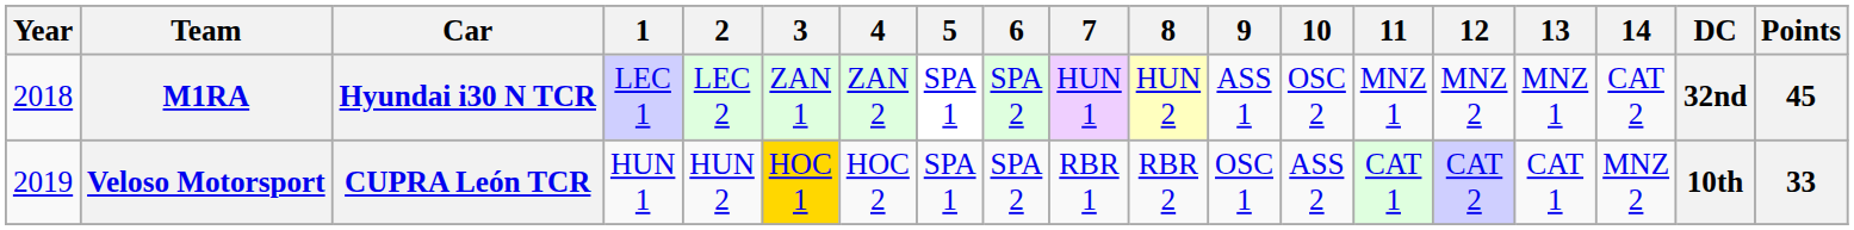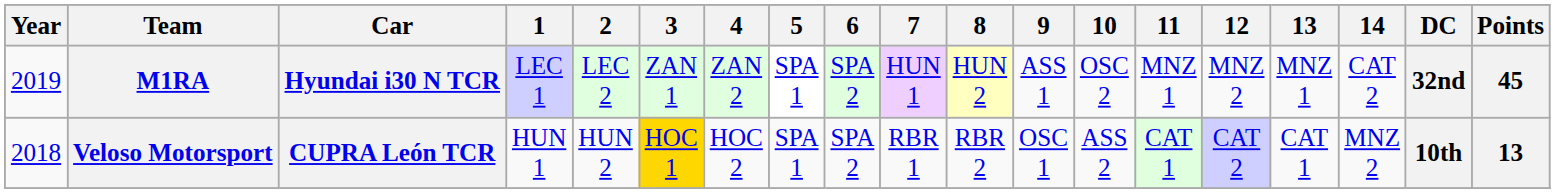M1RA | Year: 2018 -> 2019
Veloso Motorsport | Year: 2019 -> 2018
Veloso Motorsport | Points: 33 -> 13
